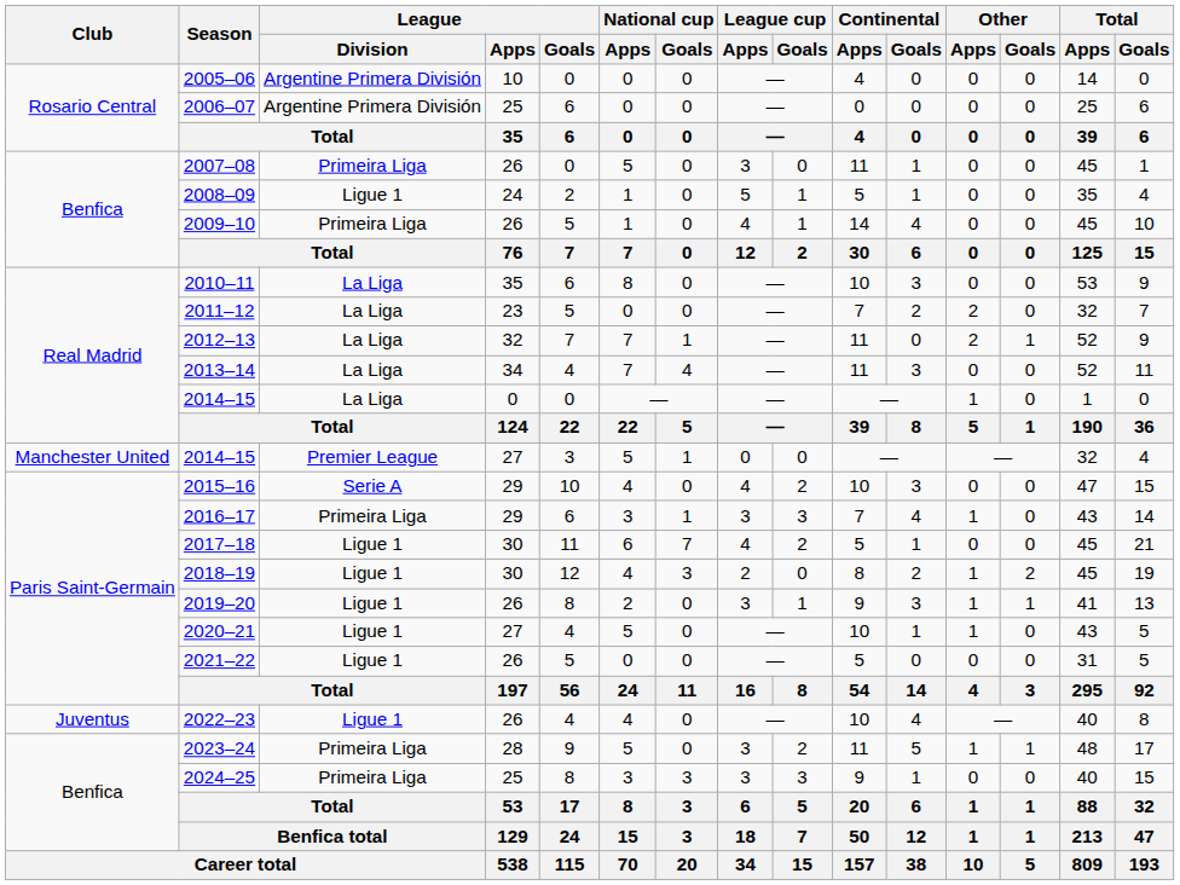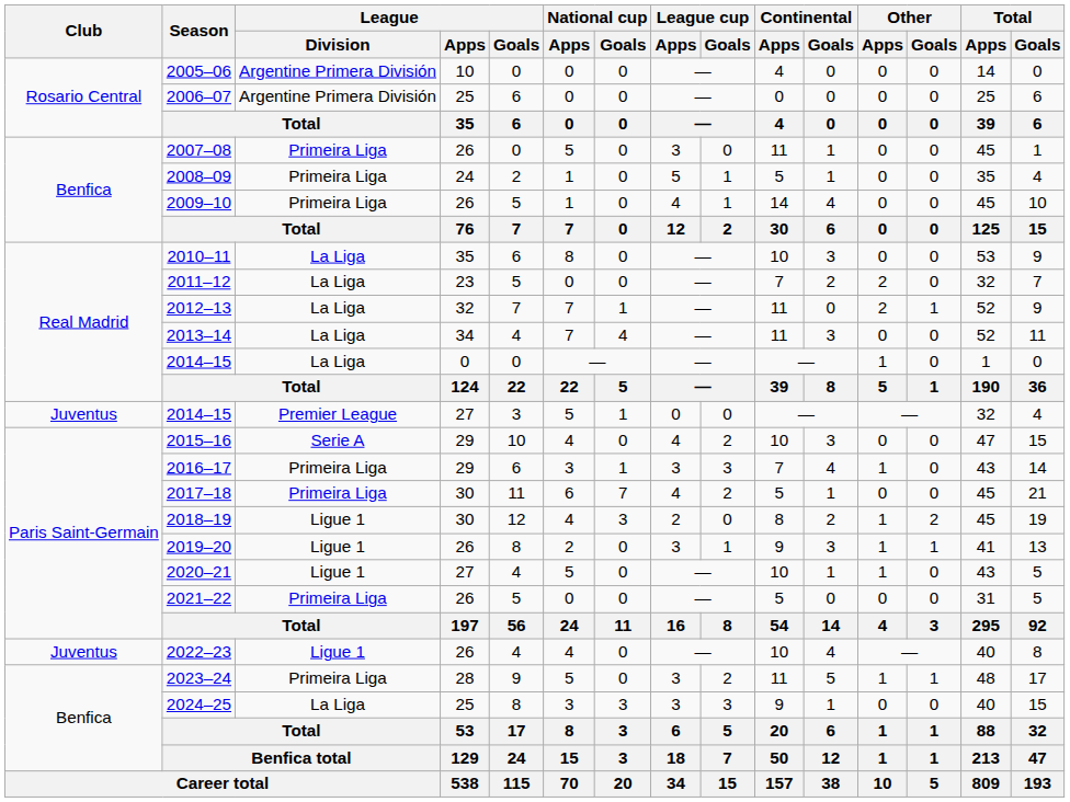2008–09 | League / Division: Ligue 1 -> Primeira Liga
2014–15 / 27 | Club: Manchester United -> Juventus
2017–18 | League / Division: Ligue 1 -> Primeira Liga
2021–22 | League / Division: Ligue 1 -> Primeira Liga
2024–25 | League / Division: Primeira Liga -> La Liga
